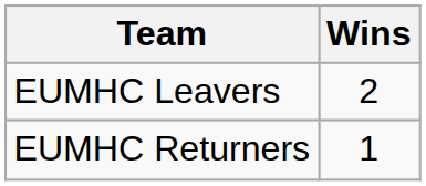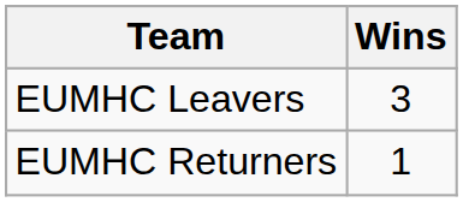EUMHC Leavers | Wins: 2 -> 3
